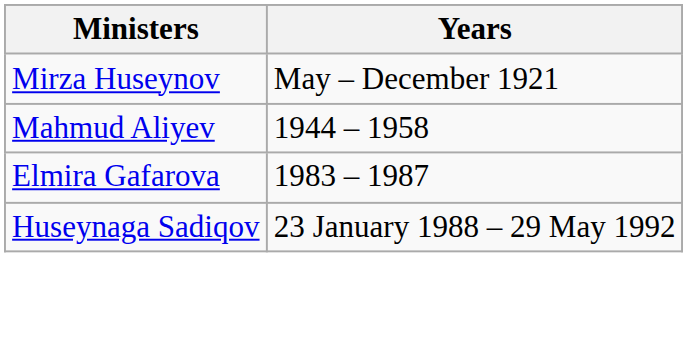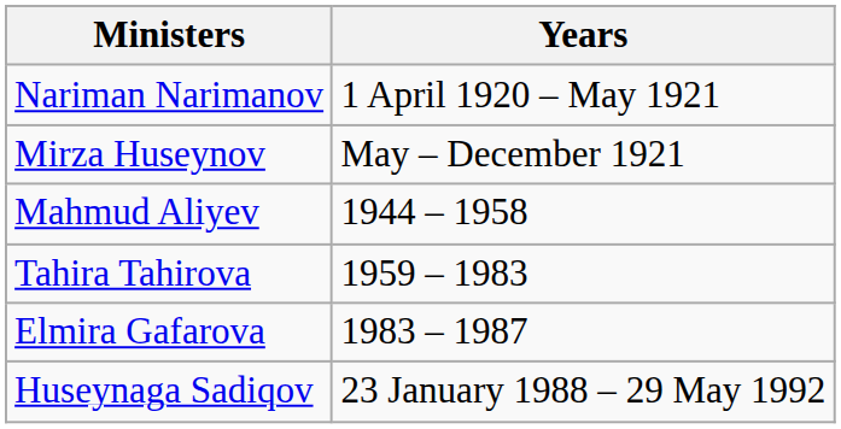+ row: Nariman Narimanov | 1 April 1920 – May 1921
+ row: Tahira Tahirova | 1959 – 1983
